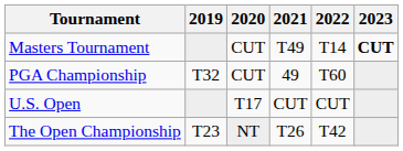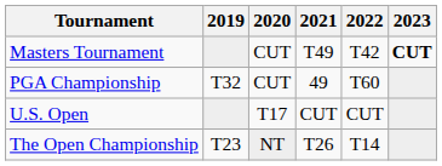Masters Tournament | 2022: T14 -> T42
The Open Championship | 2022: T42 -> T14
